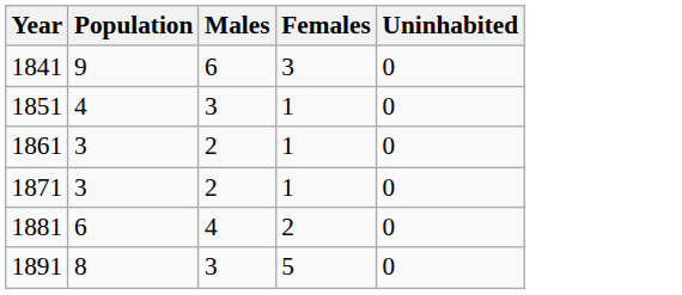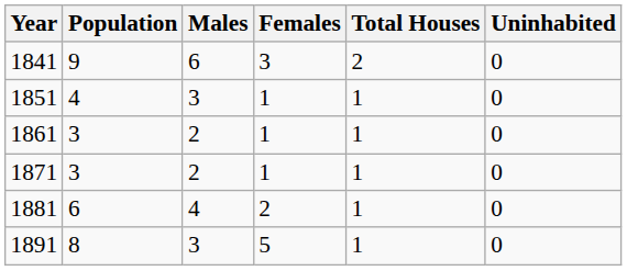+ column: Total Houses | 2 | 1 | 1 | 1 | 1 | 1
